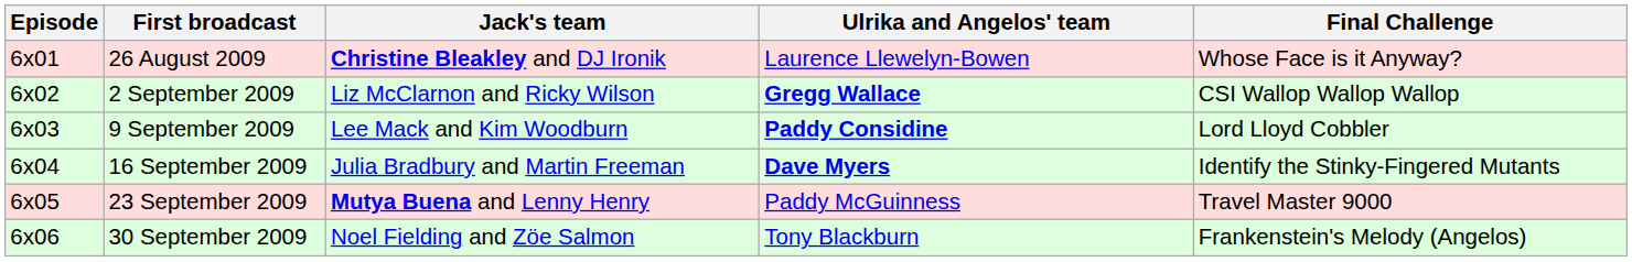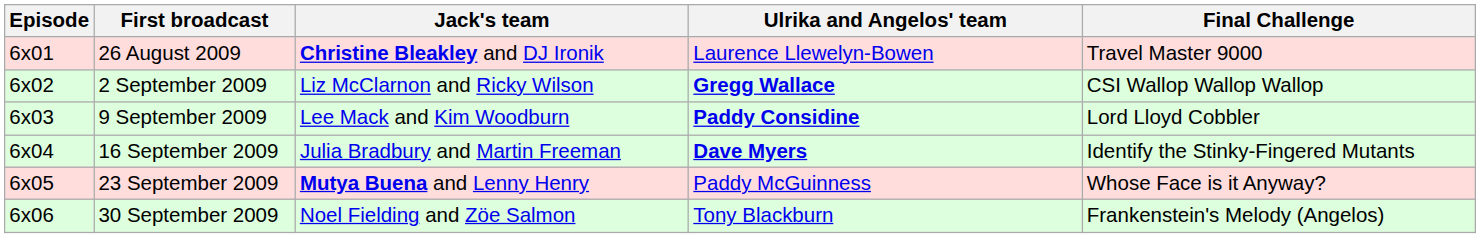26 August 2009 | Final Challenge: Whose Face is it Anyway? -> Travel Master 9000
23 September 2009 | Final Challenge: Travel Master 9000 -> Whose Face is it Anyway?
